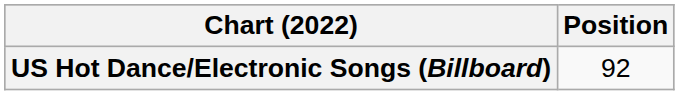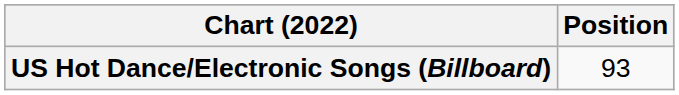US Hot Dance/Electronic Songs (Billboard) | Position: 92 -> 93
